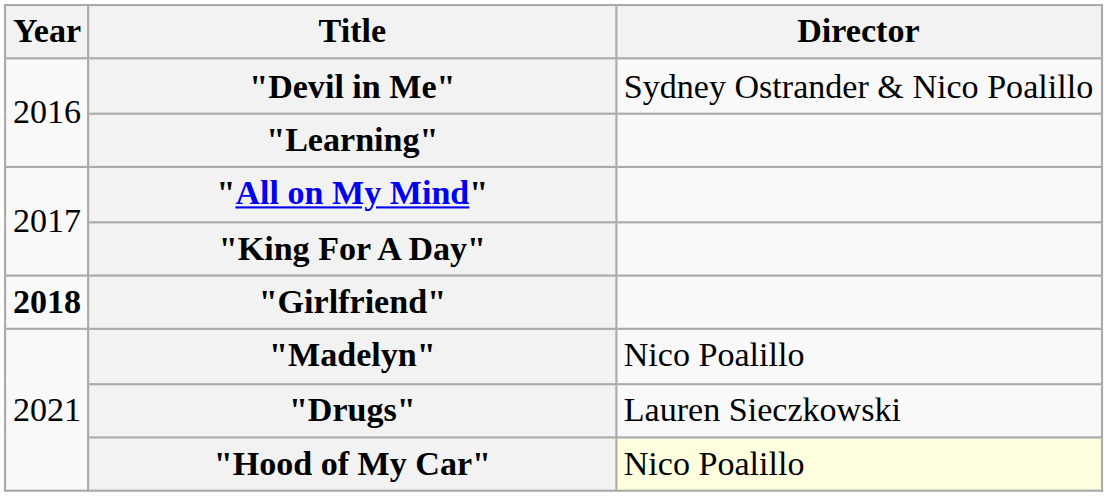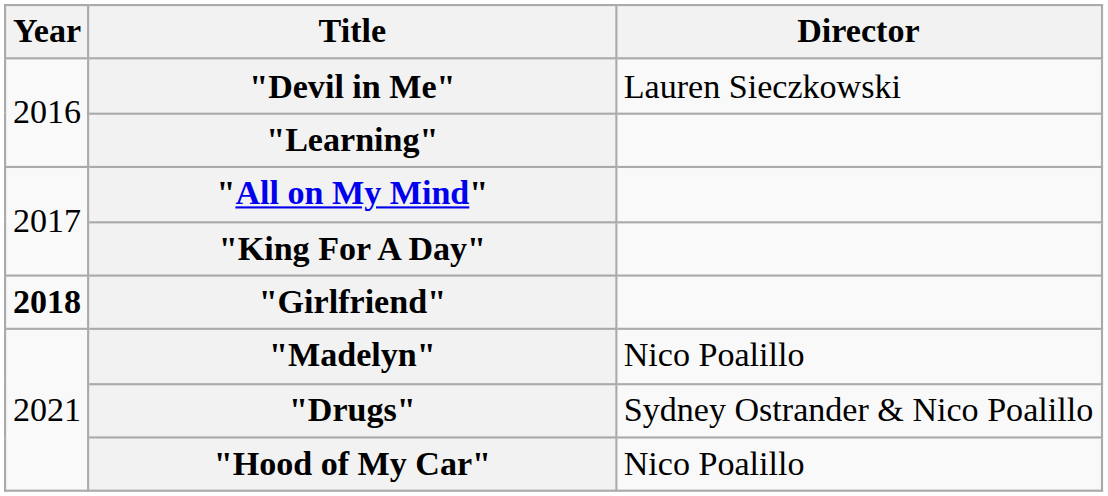"Devil in Me" | Director: Sydney Ostrander & Nico Poalillo -> Lauren Sieczkowski
"Drugs" | Director: Lauren Sieczkowski -> Sydney Ostrander & Nico Poalillo
"Hood of My Car" | Director: lightyellow background -> no background
